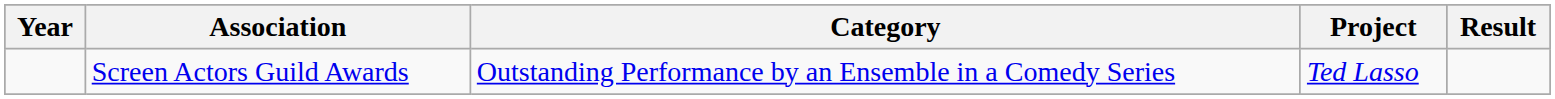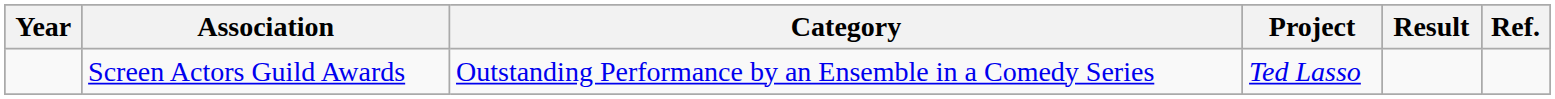+ column: Ref.
